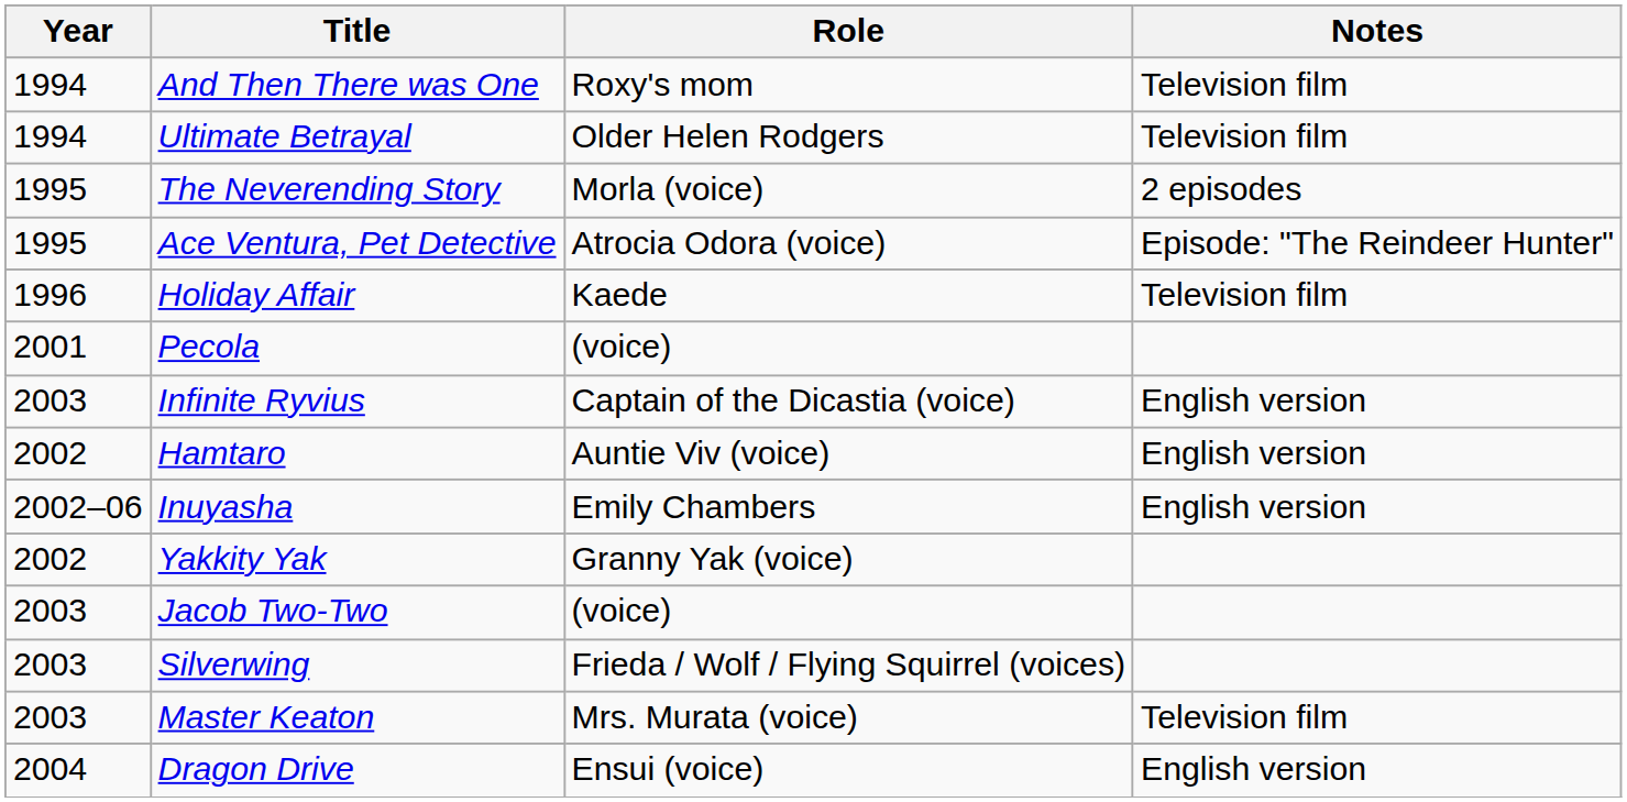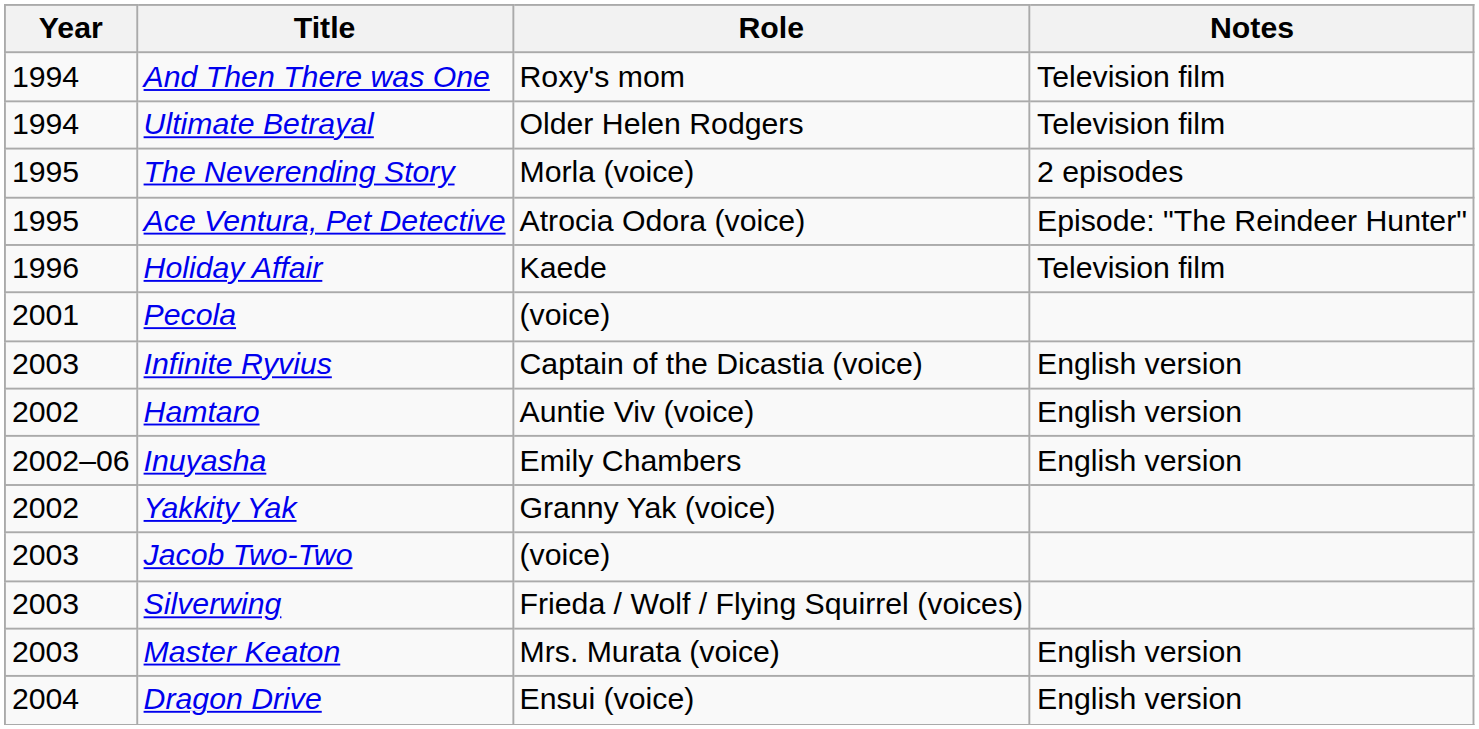Master Keaton | Notes: Television film -> English version
